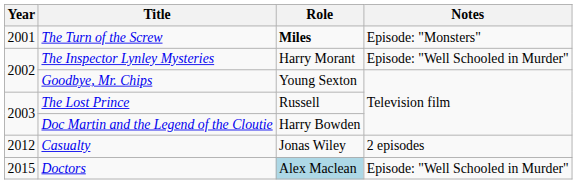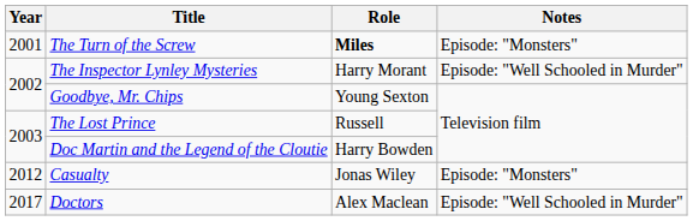Casualty | Notes: 2 episodes -> Episode: "Monsters"
Doctors | Year: 2015 -> 2017
Doctors | Role: lightblue background -> no background
